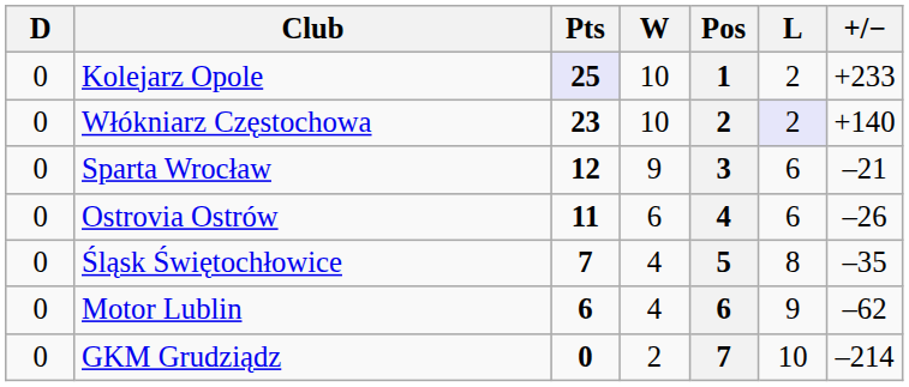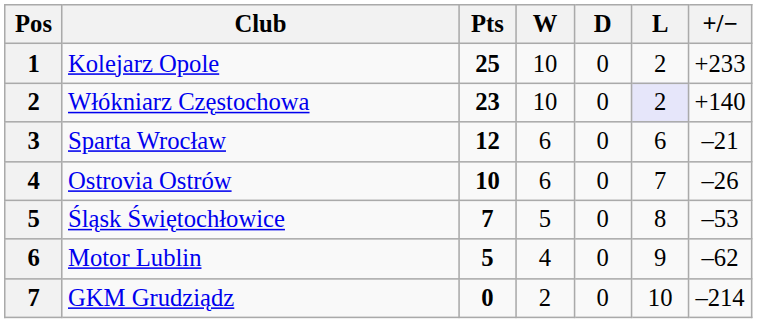columns swapped: Pos <-> D
Kolejarz Opole | Pts: lavender background -> no background
Sparta Wrocław | W: 9 -> 6
Ostrovia Ostrów | Pts: 11 -> 10
Ostrovia Ostrów | L: 6 -> 7
Śląsk Świętochłowice | W: 4 -> 5
Śląsk Świętochłowice | +/−: –35 -> –53
Motor Lublin | Pts: 6 -> 5
